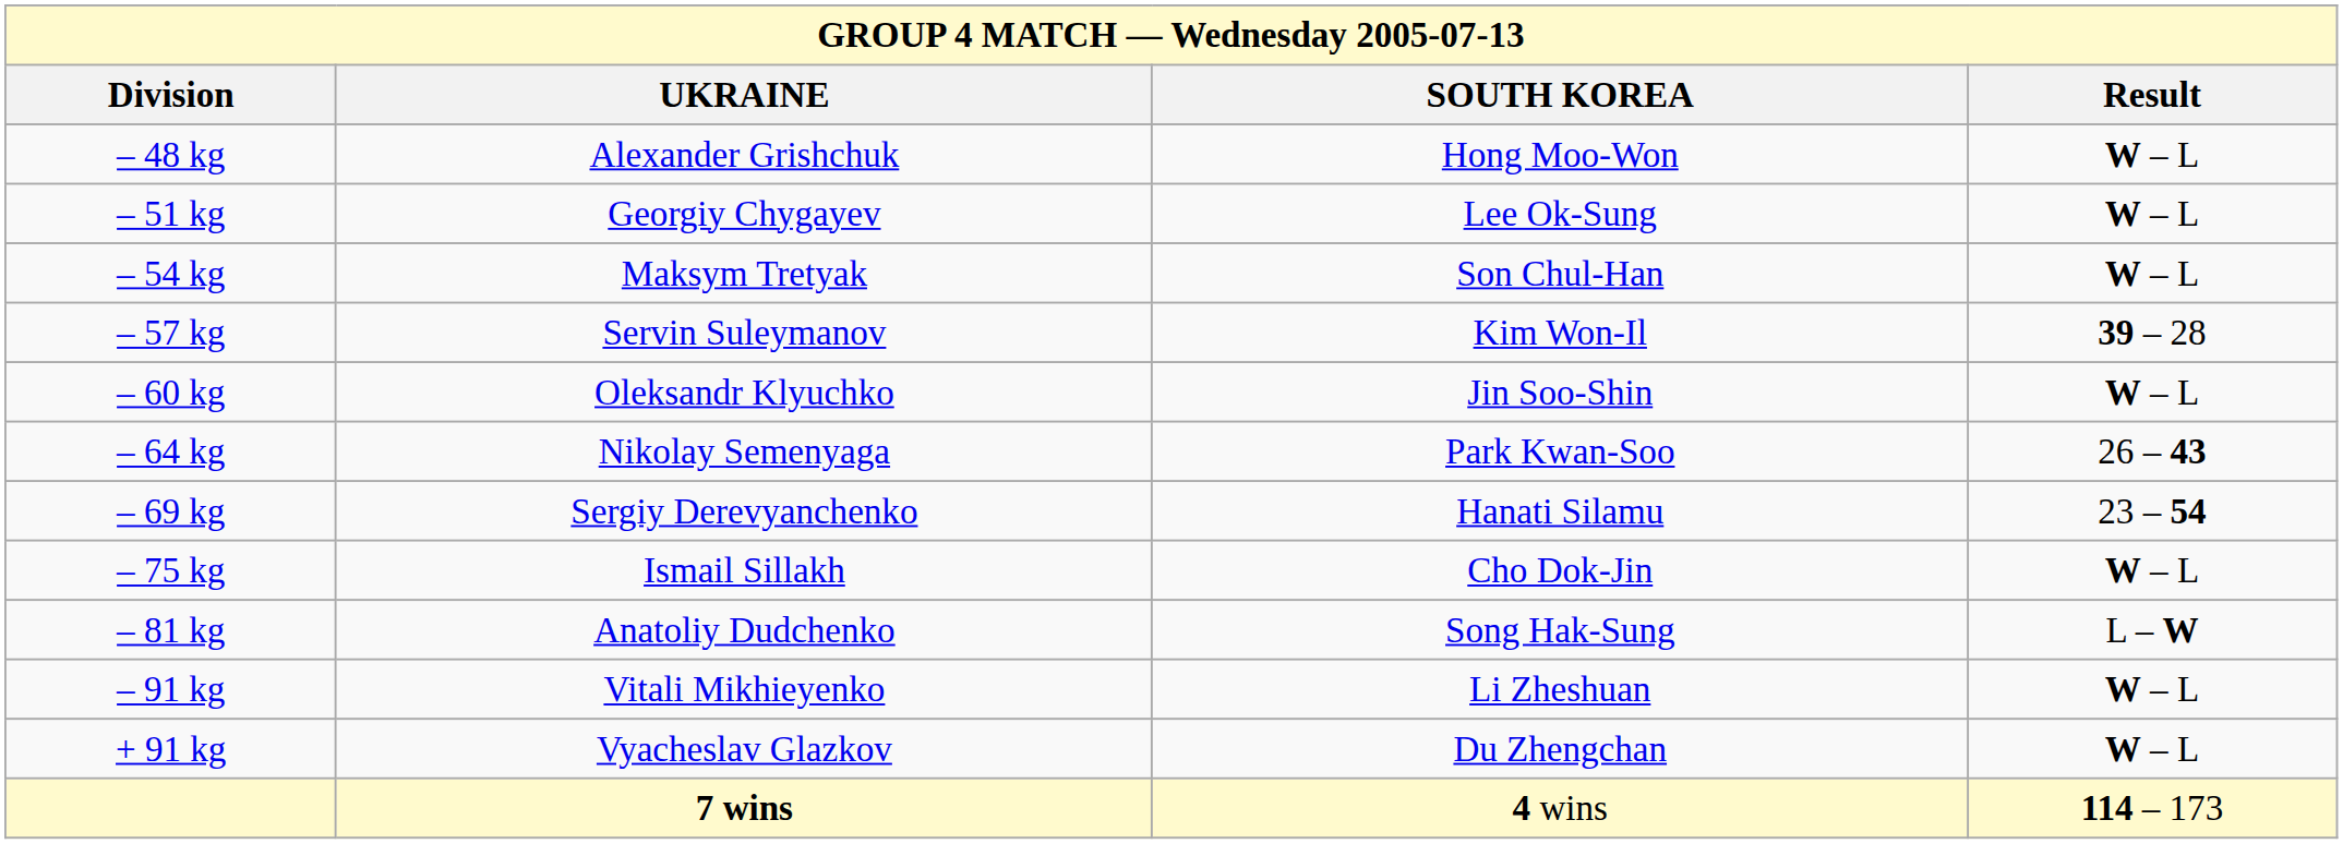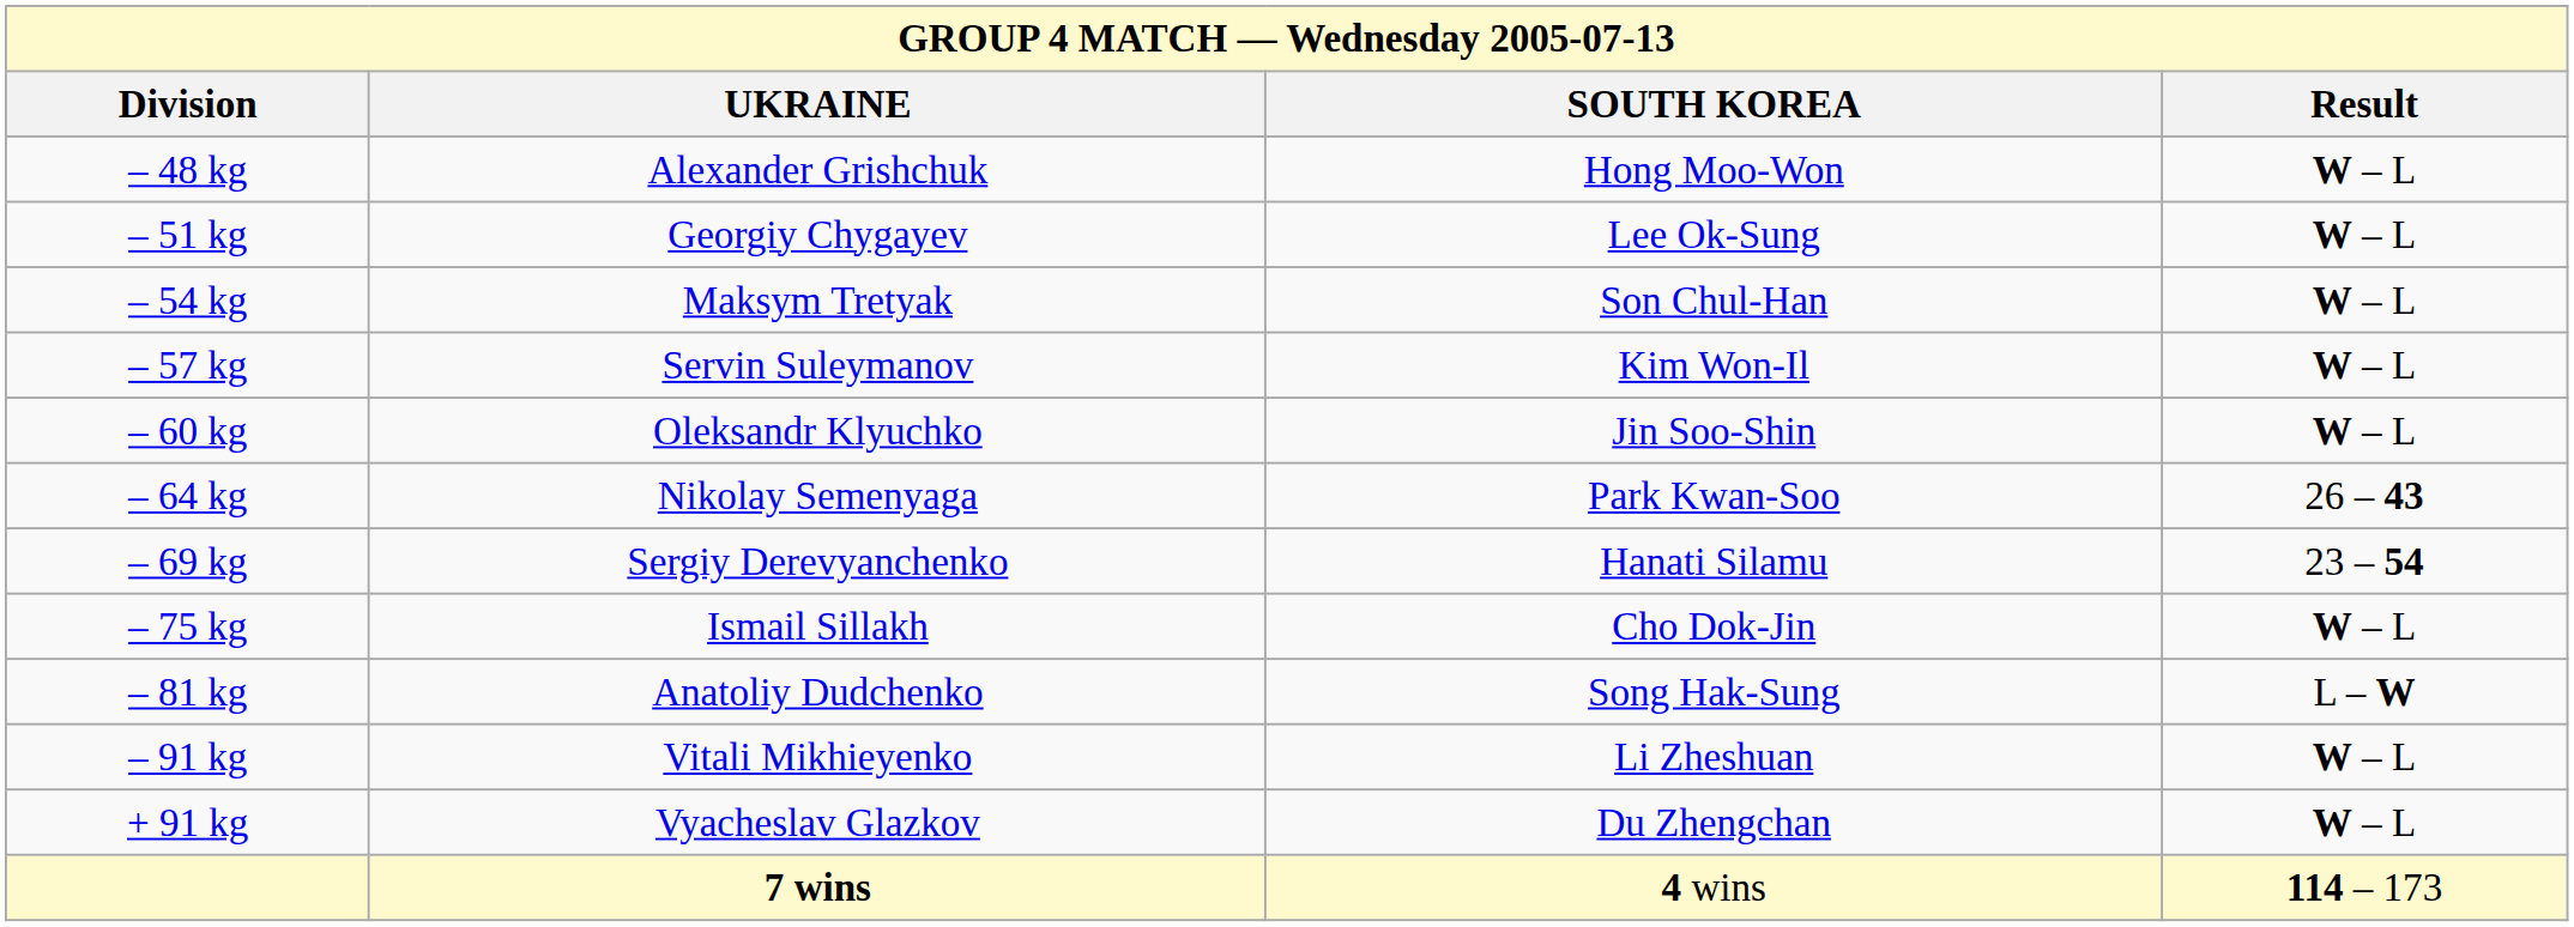– 57 kg | Result: 39 – 28 -> W – L
